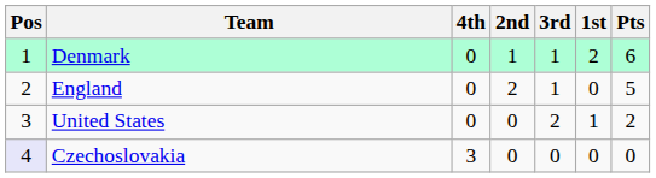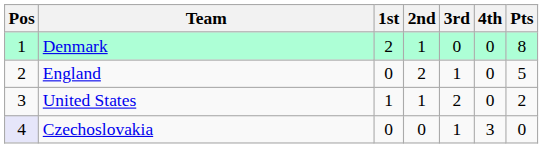columns swapped: 1st <-> 4th
Denmark | 3rd: 1 -> 0
Denmark | Pts: 6 -> 8
United States | 2nd: 0 -> 1
Czechoslovakia | 3rd: 0 -> 1
